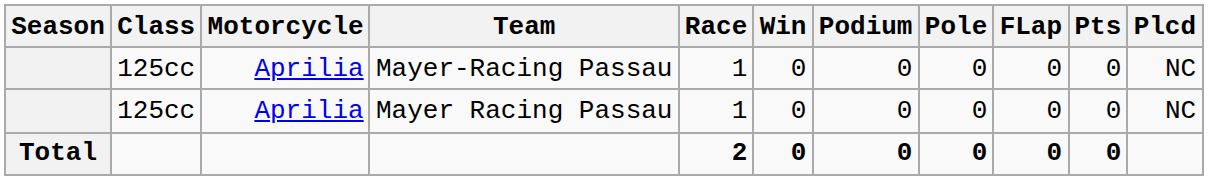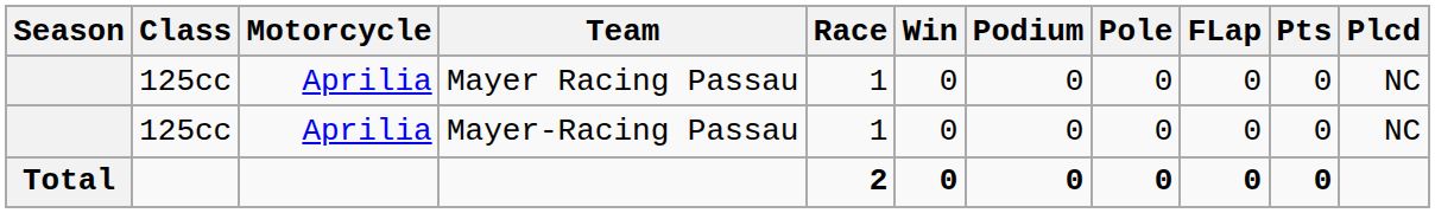rows swapped: Mayer Racing Passau <-> Mayer-Racing Passau
